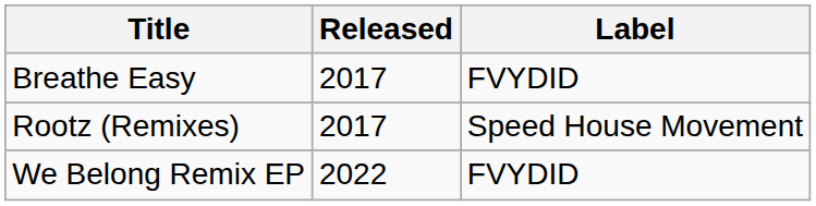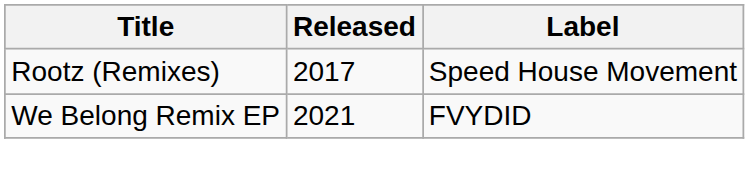- row: Breathe Easy | 2017 | FVYDID
We Belong Remix EP | Released: 2022 -> 2021
